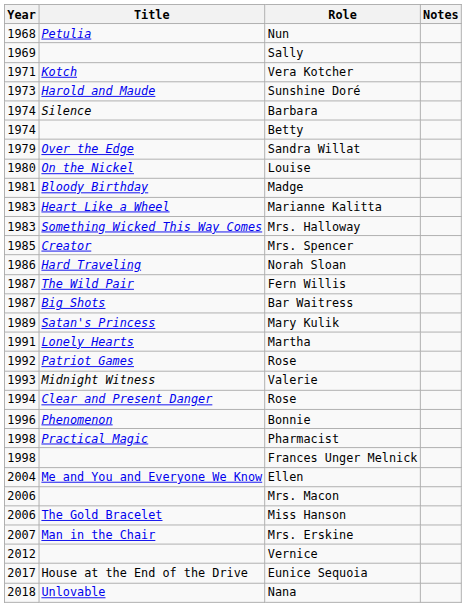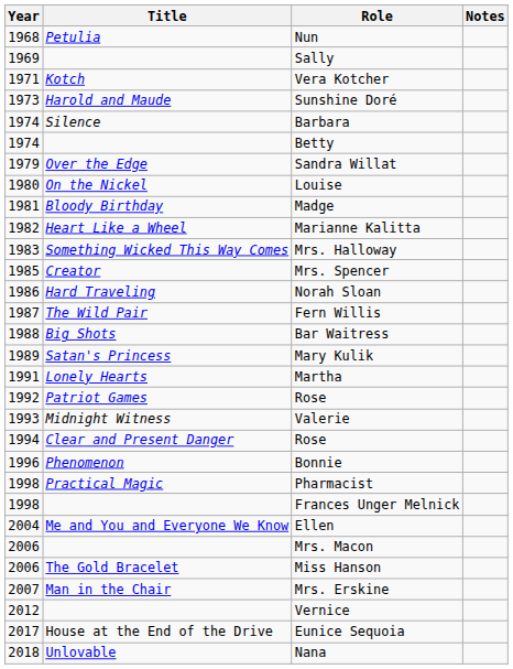Marianne Kalitta | Year: 1983 -> 1982
Bar Waitress | Year: 1987 -> 1988
